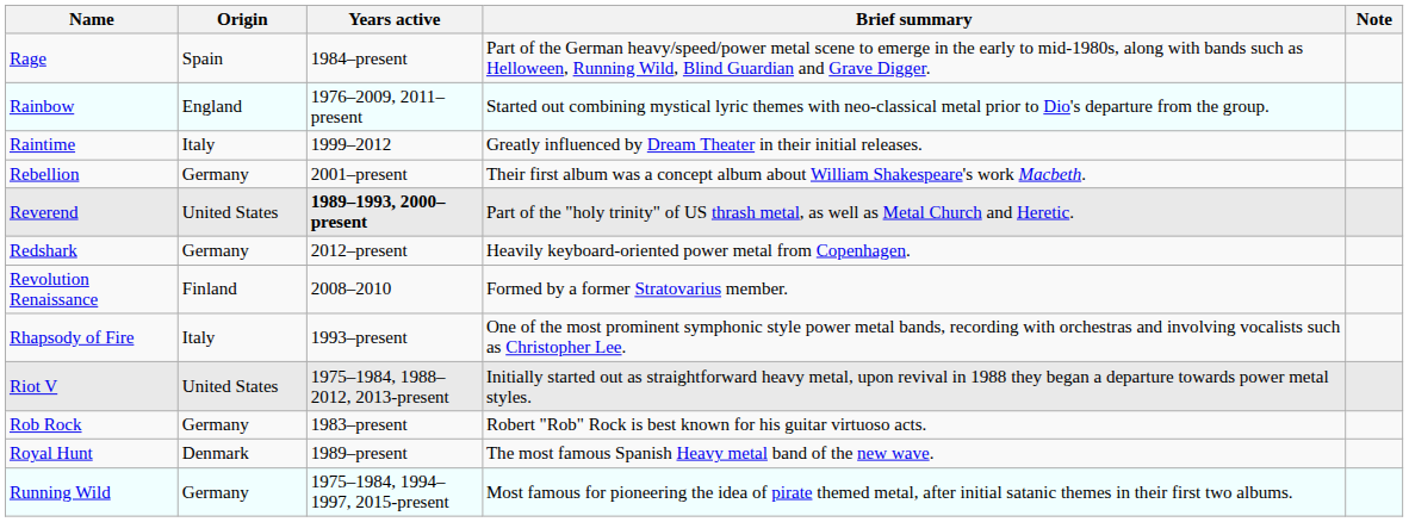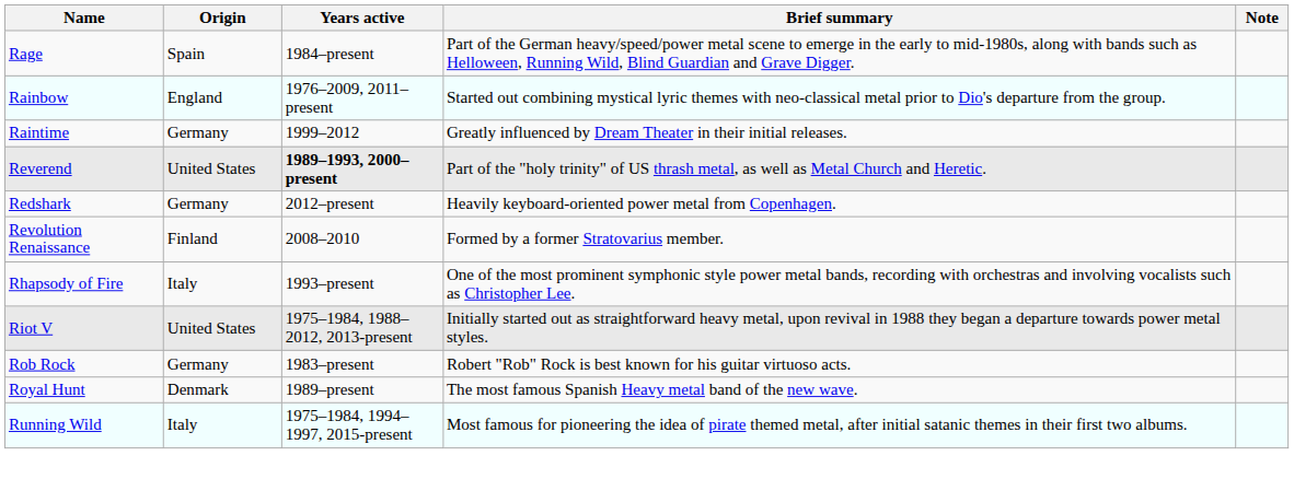Raintime | Origin: Italy -> Germany
- row: Rebellion | Germany | 2001–present | Their first album was a concept album about William Shakespeare's work Macbeth.
Running Wild | Origin: Germany -> Italy
